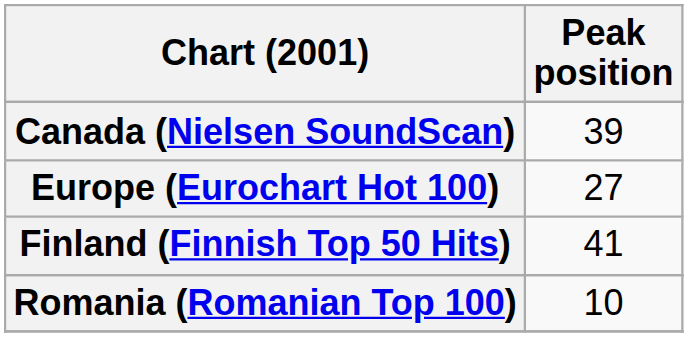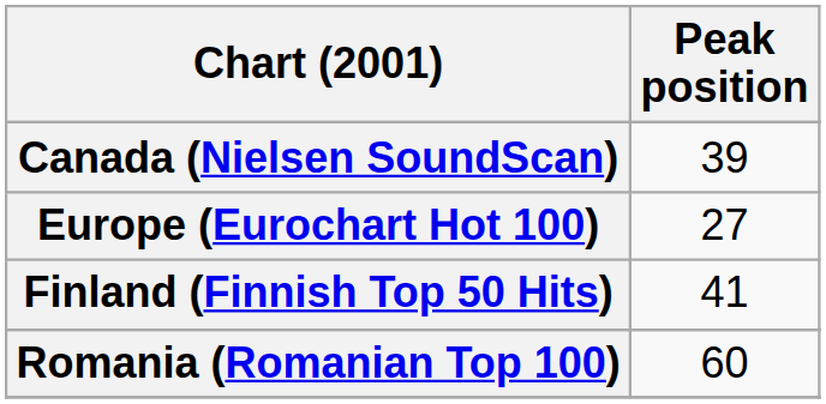Romania (Romanian Top 100) | Peak position: 10 -> 60
